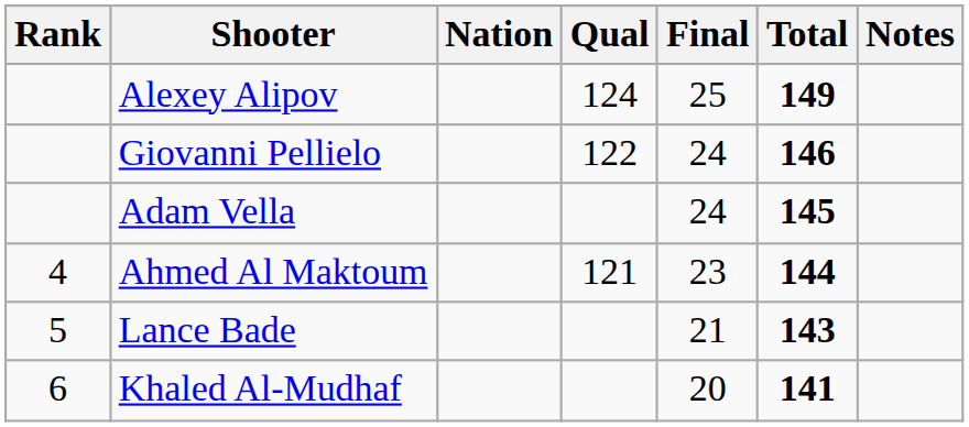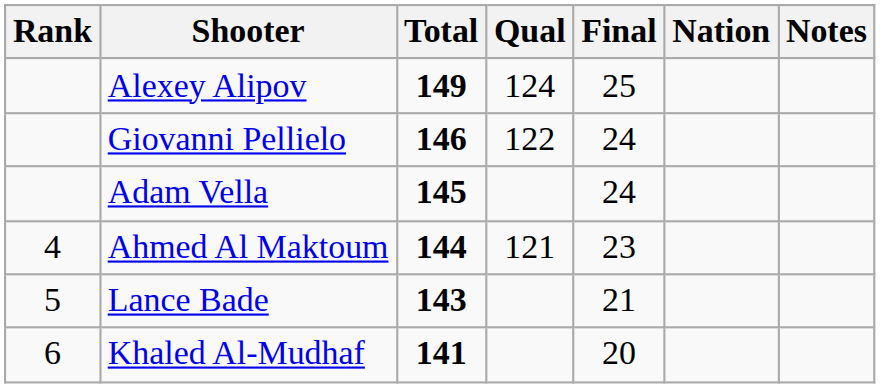columns swapped: Nation <-> Total
